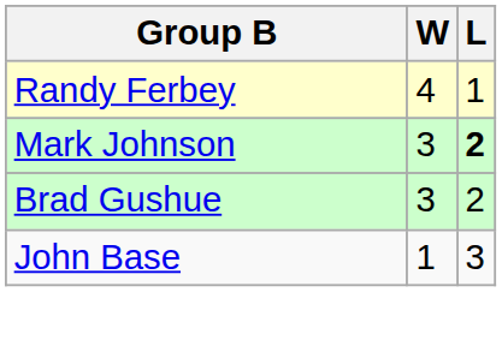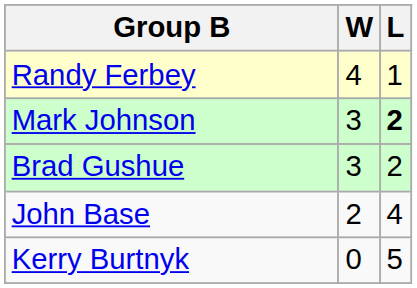John Base | W: 1 -> 2
John Base | L: 3 -> 4
+ row: Kerry Burtnyk | 0 | 5
